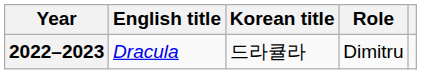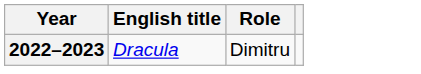- column: Korean title | 드라큘라
